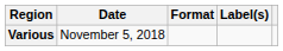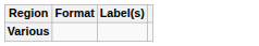- column: Date | November 5, 2018
